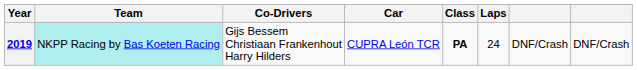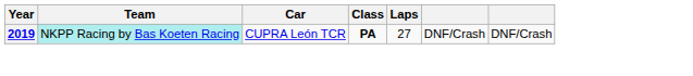- column: Co-Drivers | Gijs Bessem Christiaan Frankenhout Harry Hilders
2019 | Laps: 24 -> 27
